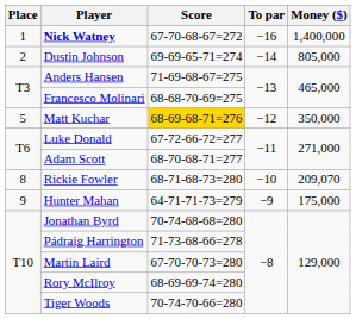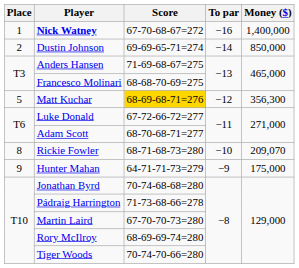Dustin Johnson | Money ($): 805,000 -> 850,000
Matt Kuchar | Money ($): 350,000 -> 356,300
